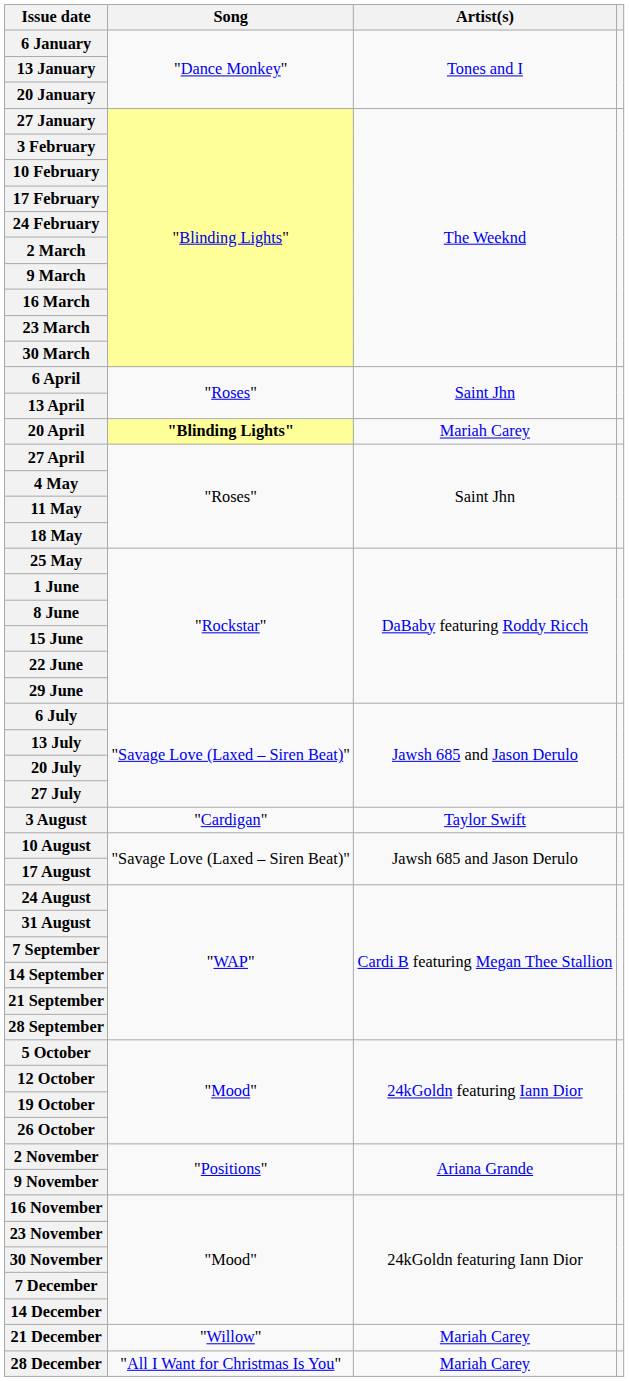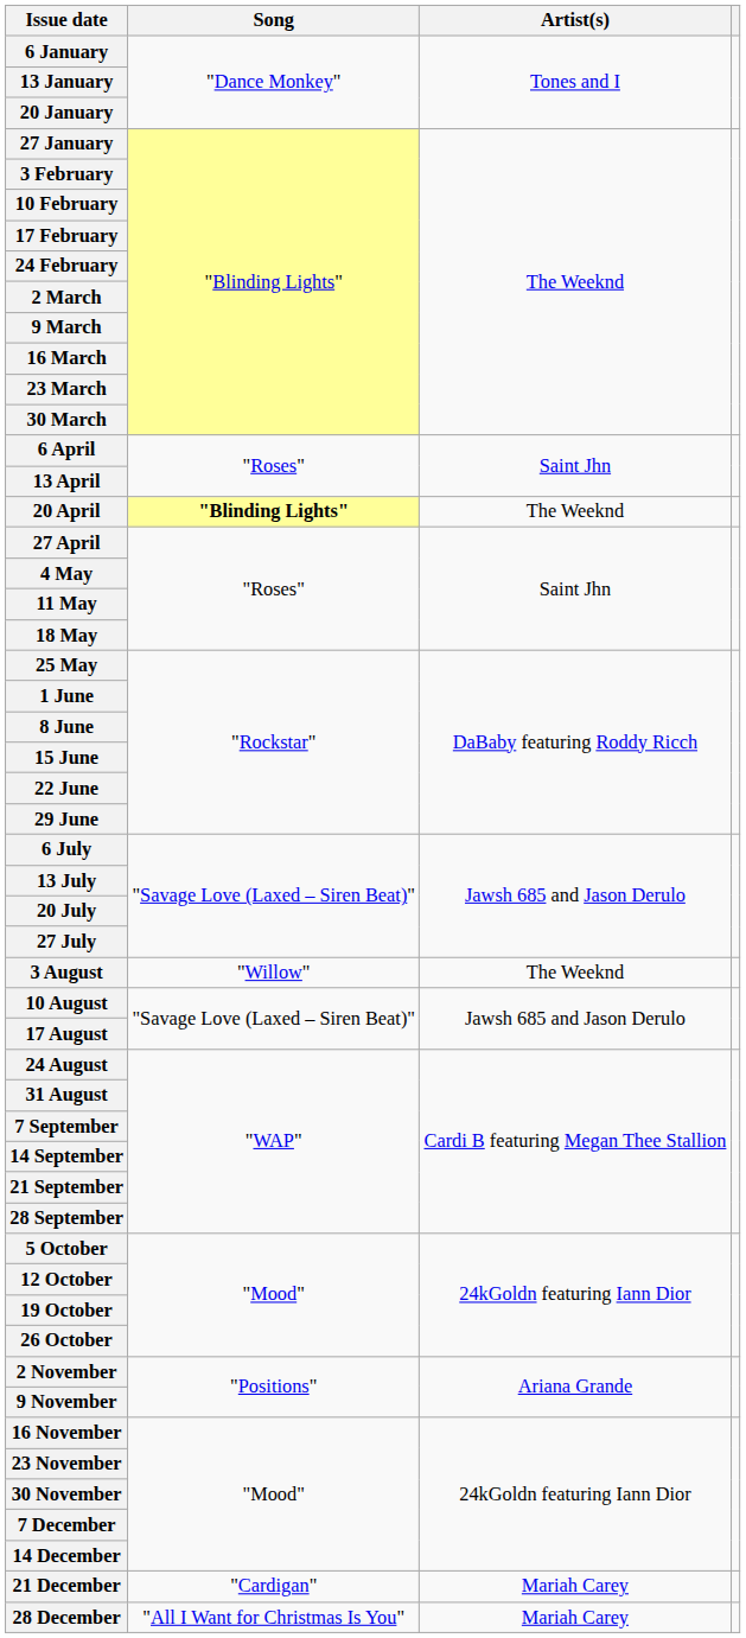20 April | Artist(s): Mariah Carey -> The Weeknd
3 August | Song: "Cardigan" -> "Willow"
3 August | Artist(s): Taylor Swift -> The Weeknd
21 December | Song: "Willow" -> "Cardigan"
